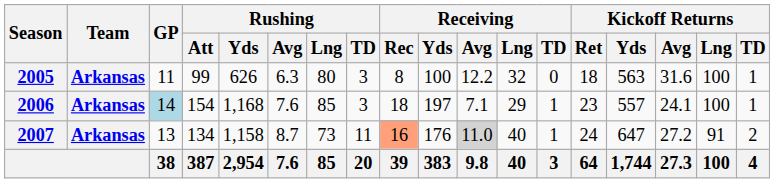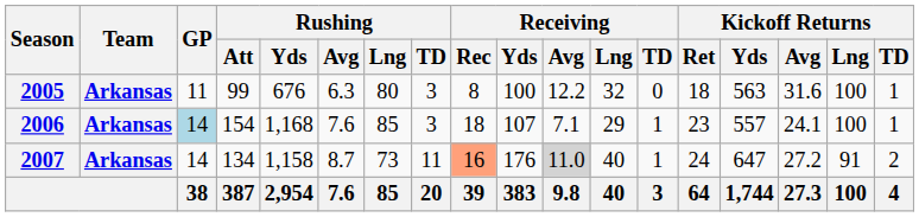2005 | Rushing / Yds: 626 -> 676
2006 | Receiving / Yds: 197 -> 107
2007 | GP: 13 -> 14
